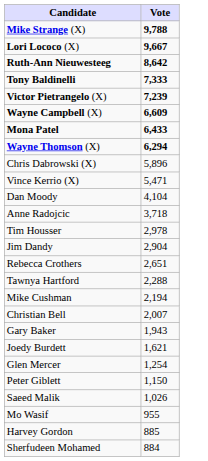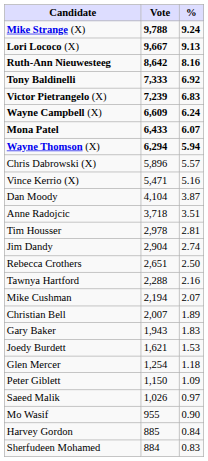+ column: % | 9.24 | 9.13 | 8.16 | 6.92 | 6.83 | 6.24 | 6.07 | 5.94 | 5.57 | 5.16 | 3.87 | 3.51 | 2.81 | 2.74 | 2.50 | 2.16 | 2.07 | 1.89 | 1.83 | 1.53 | 1.18 | 1.09 | 0.97 | 0.90 | 0.84 | 0.83
